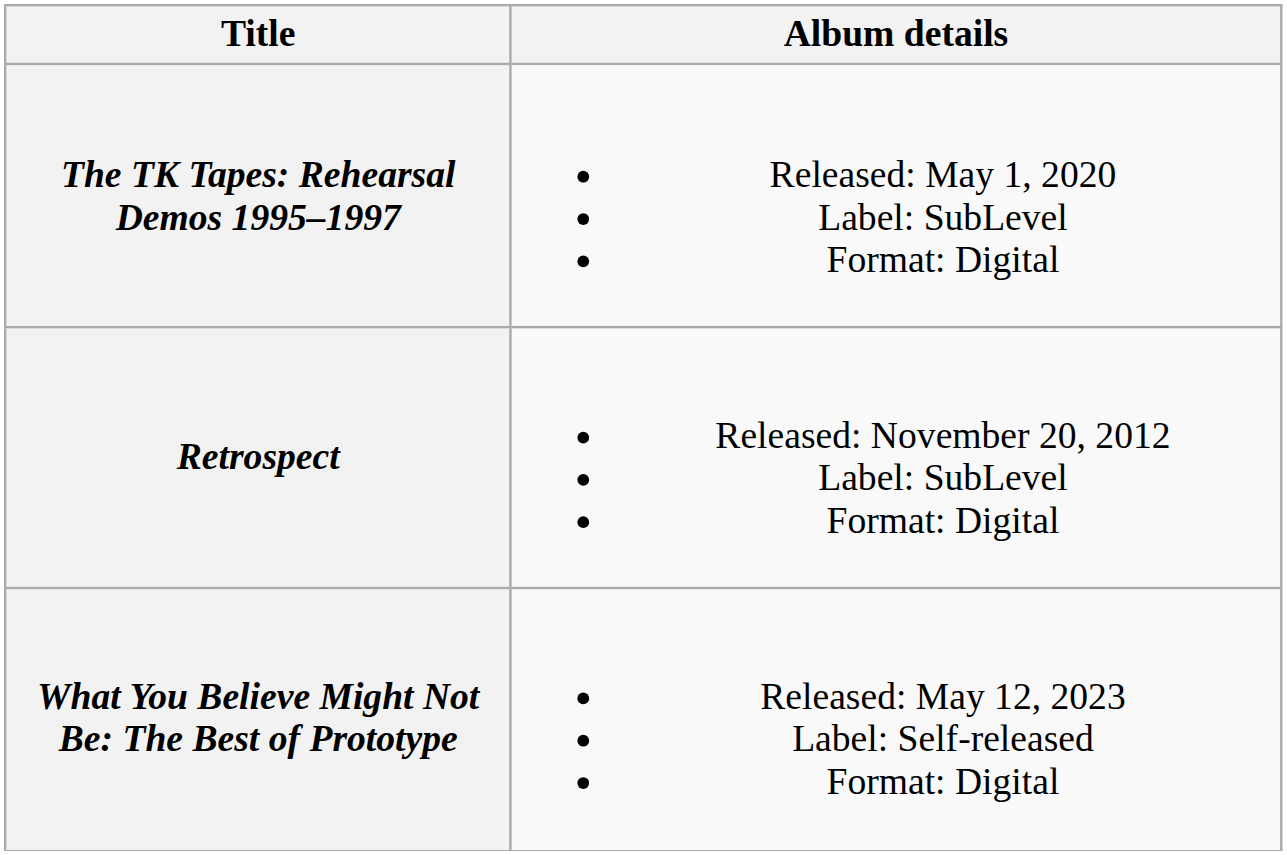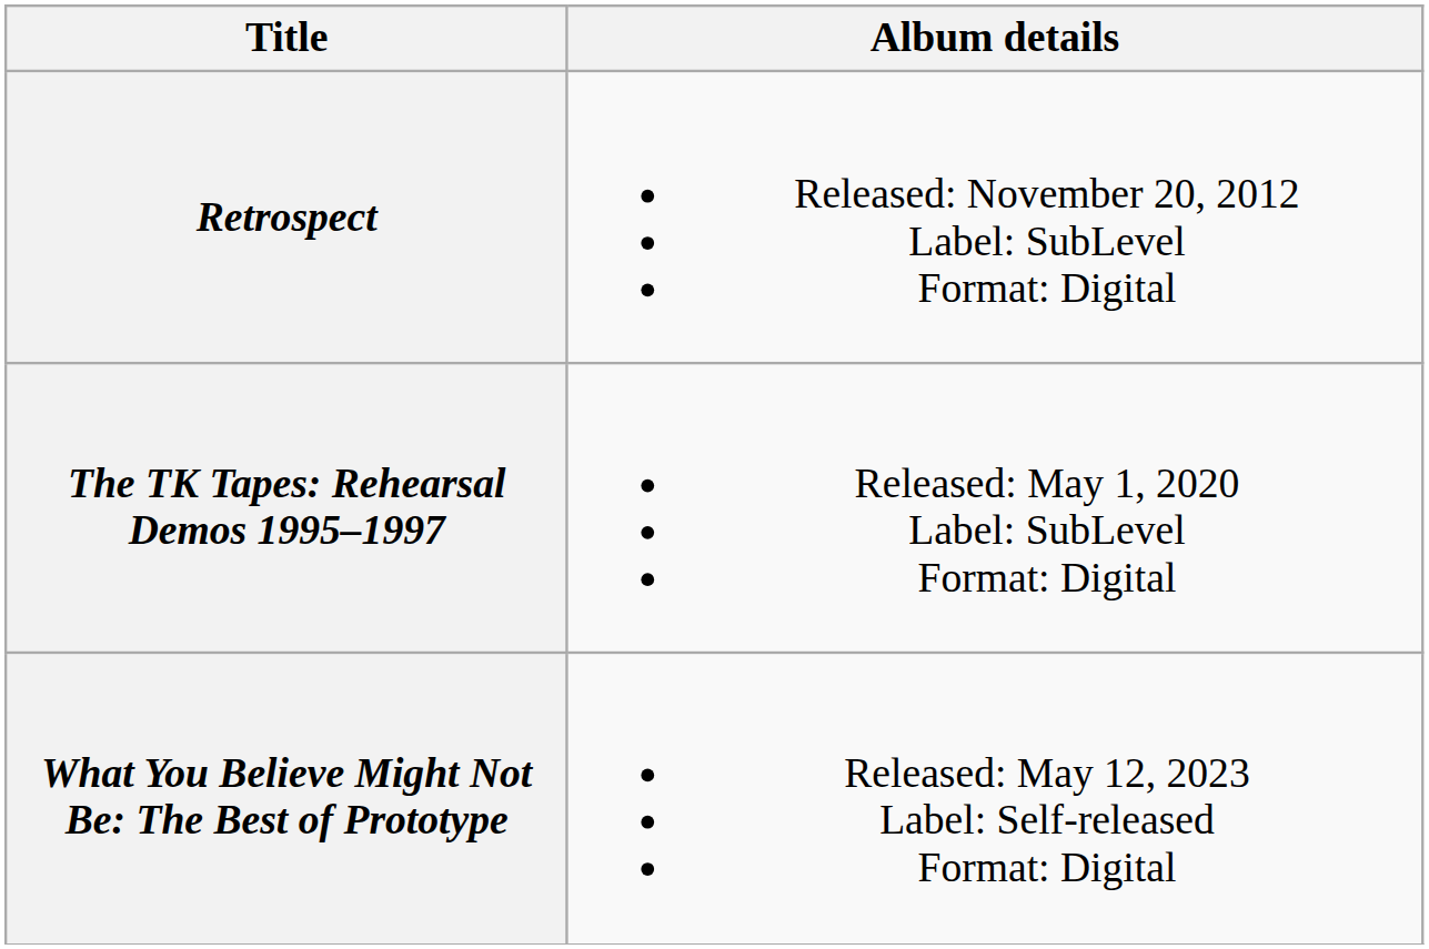rows swapped: Retrospect <-> The TK Tapes: Rehearsal Demos 1995–1997
